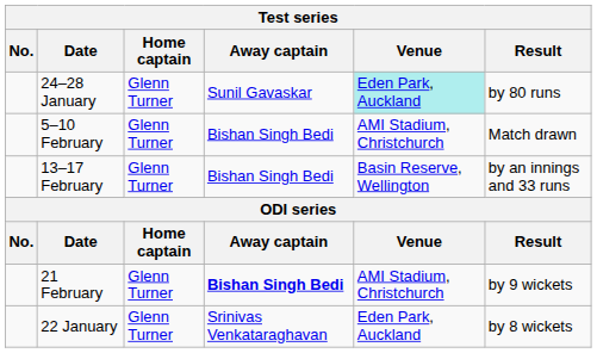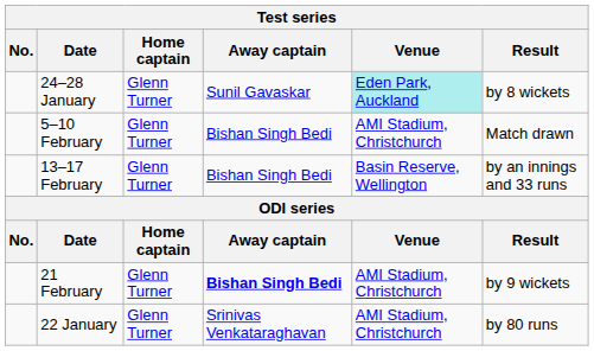24–28 January | Result: by 80 runs -> by 8 wickets
22 January | Venue: Eden Park, Auckland -> AMI Stadium, Christchurch
22 January | Result: by 8 wickets -> by 80 runs
